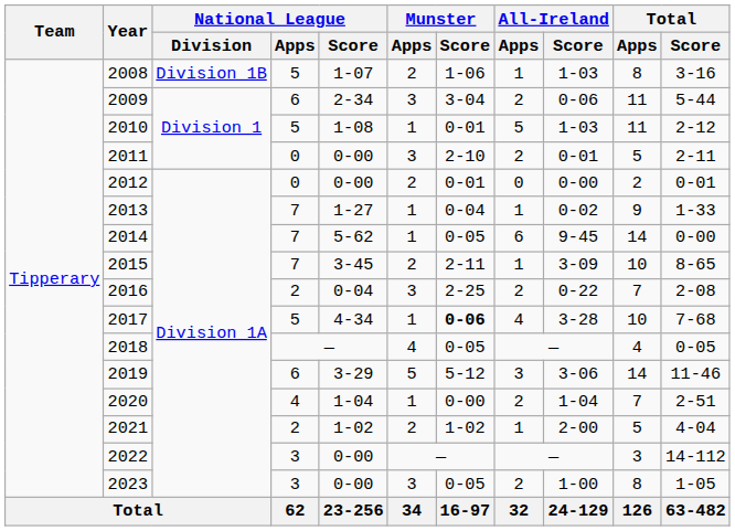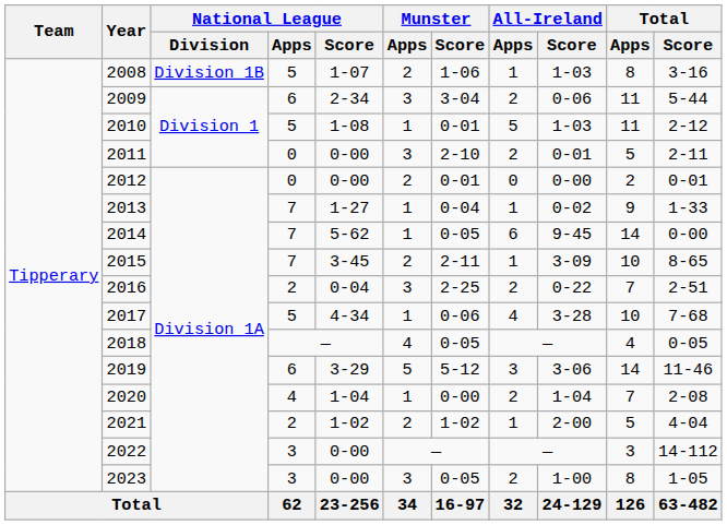2016 | Total / Score: 2-08 -> 2-51
2017 | Munster / Score: bold -> normal
2020 | Total / Score: 2-51 -> 2-08
